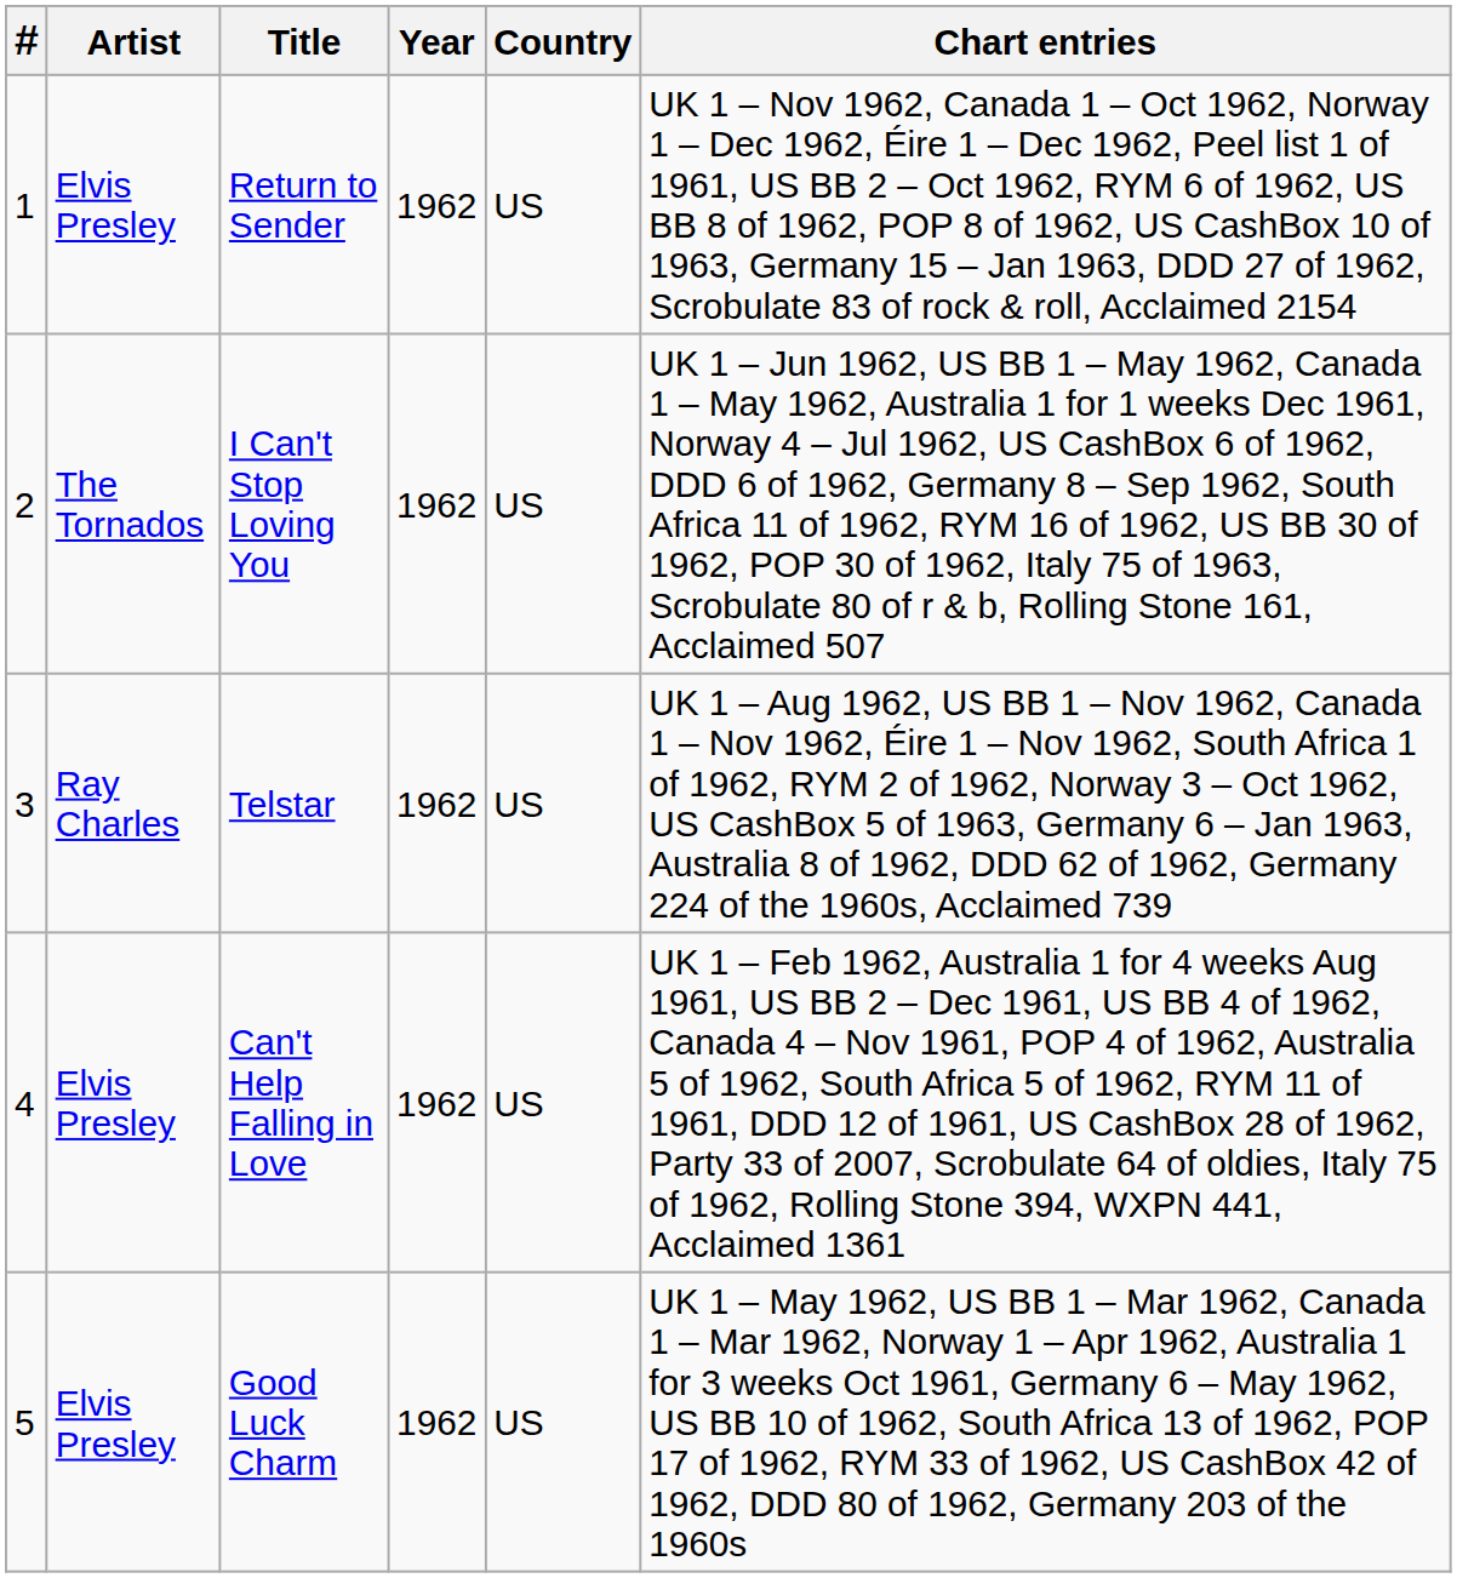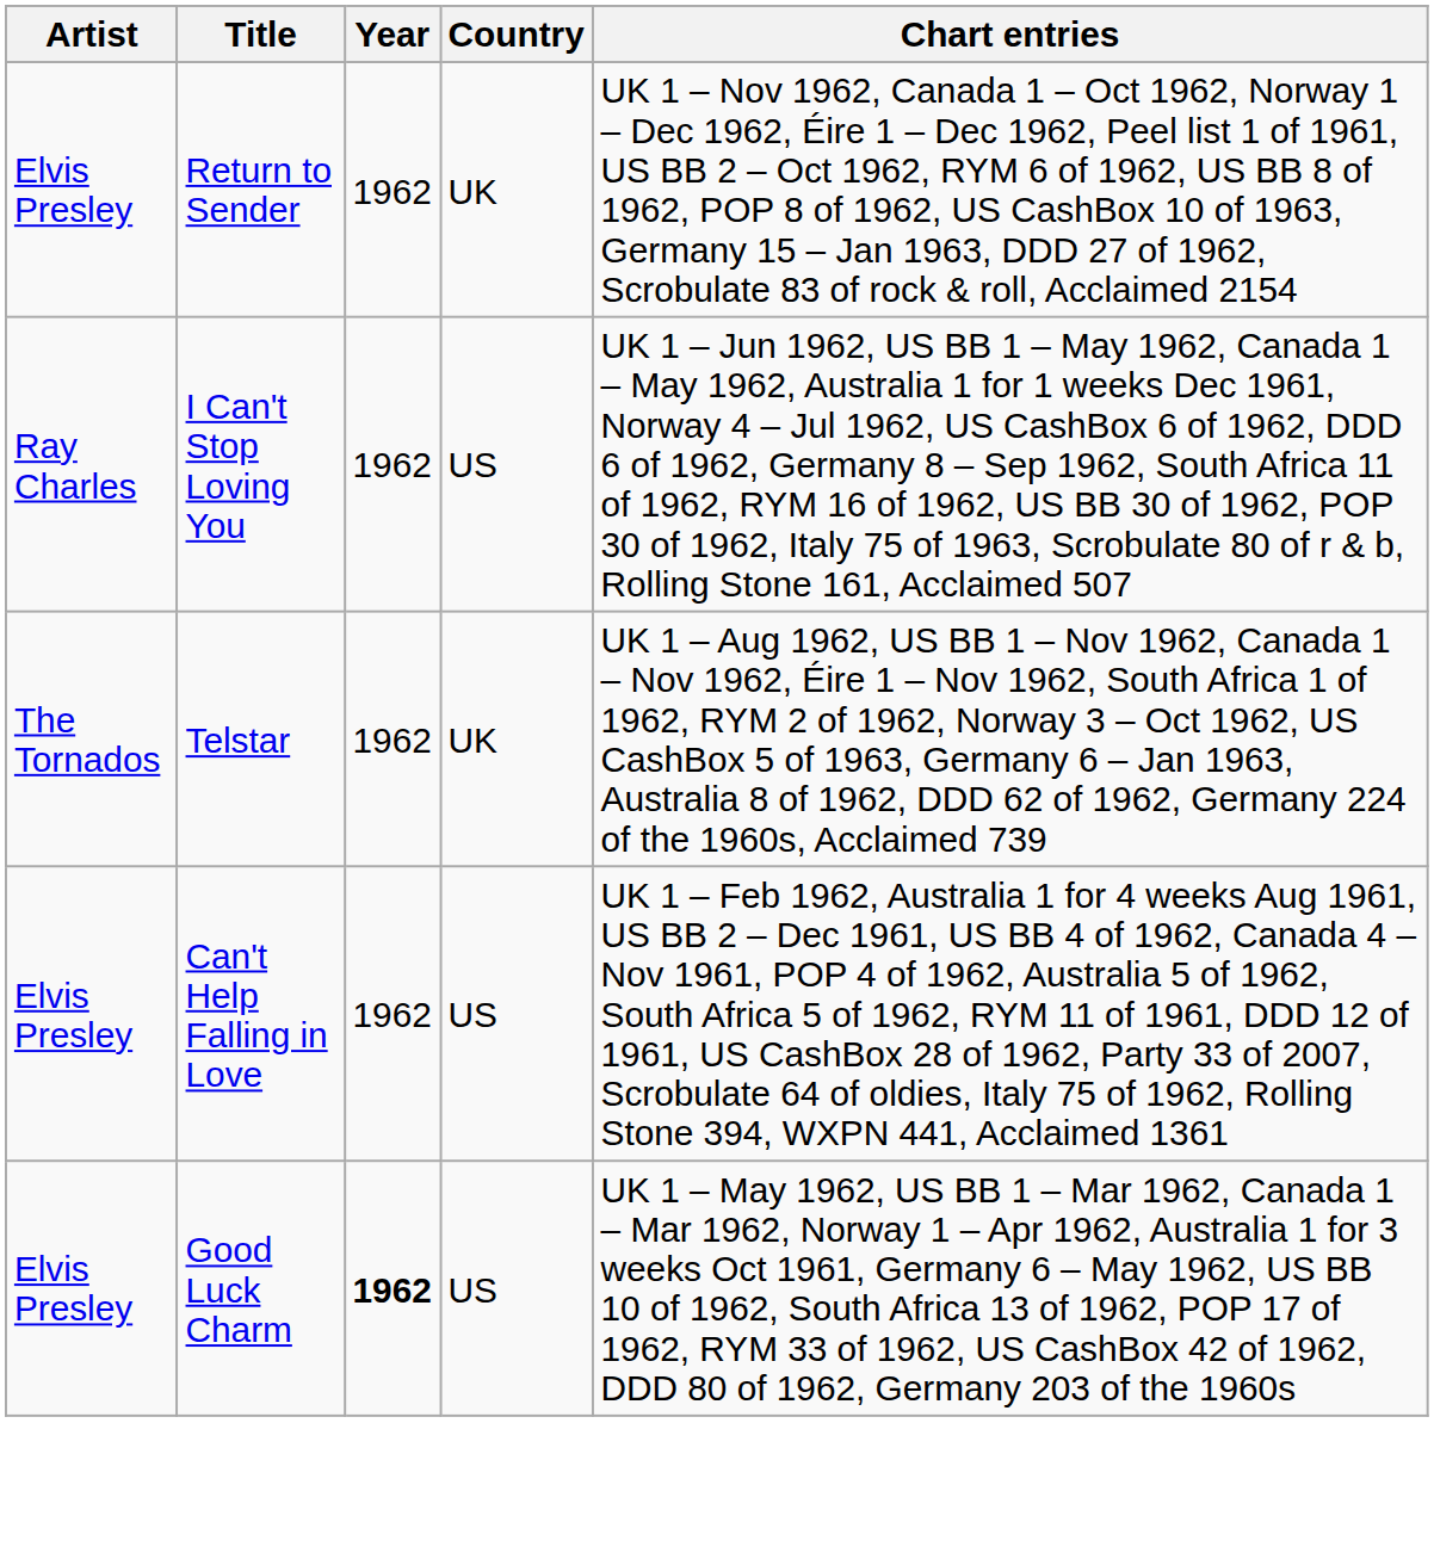- column: # | 1 | 2 | 3 | 4 | 5
Return to Sender | Country: US -> UK
I Can't Stop Loving You | Artist: The Tornados -> Ray Charles
Telstar | Artist: Ray Charles -> The Tornados
Telstar | Country: US -> UK
Good Luck Charm | Year: normal -> bold
